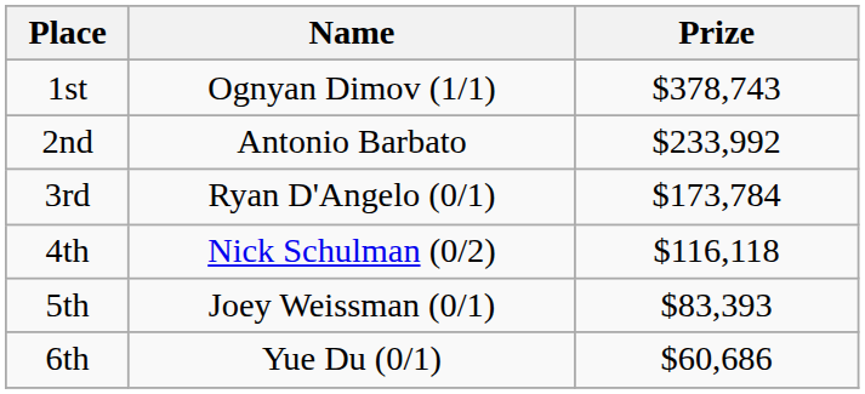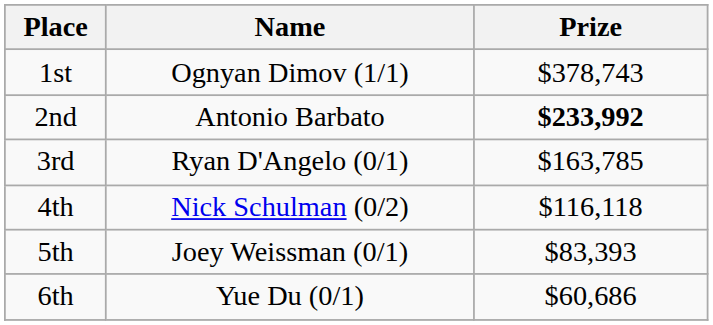2nd | Prize: normal -> bold
3rd | Prize: $173,784 -> $163,785
